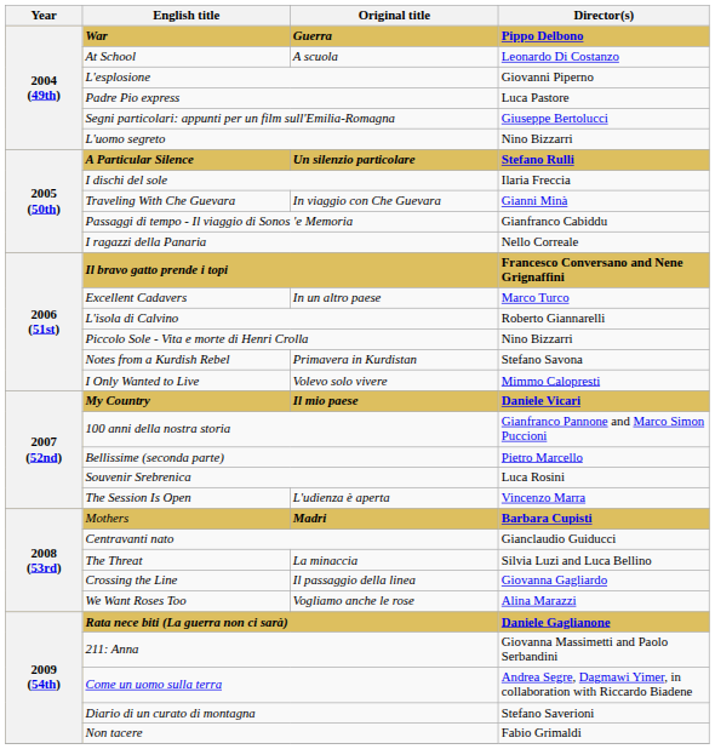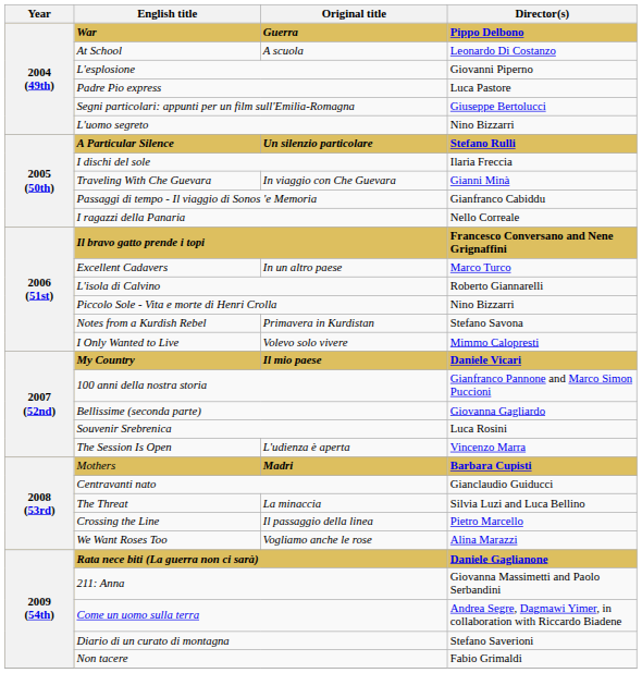Bellissime (seconda parte) | Director(s): Pietro Marcello -> Giovanna Gagliardo
Crossing the Line | Director(s): Giovanna Gagliardo -> Pietro Marcello
